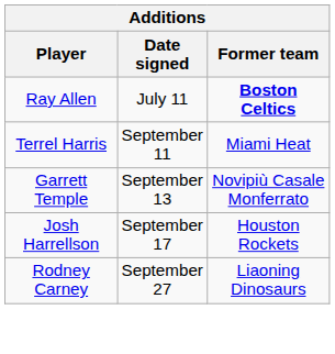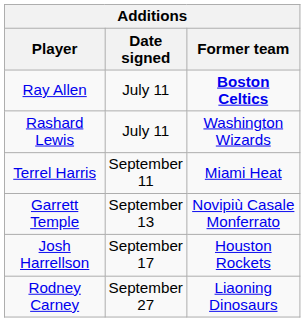+ row: Rashard Lewis | July 11 | Washington Wizards
